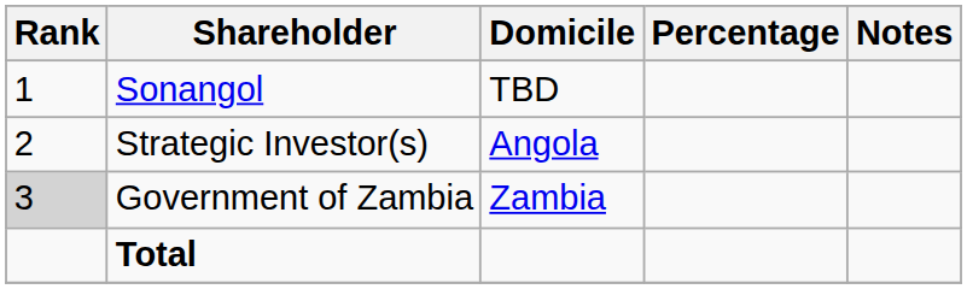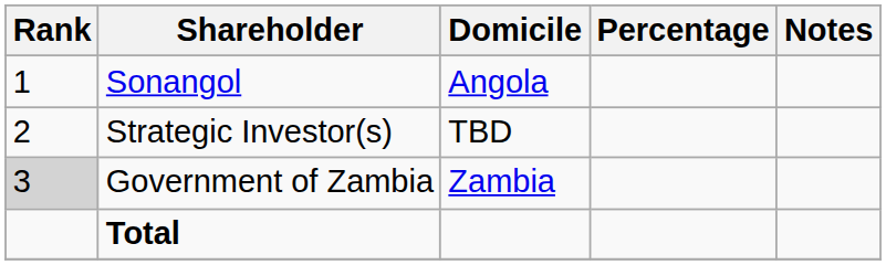Sonangol | Domicile: TBD -> Angola
Strategic Investor(s) | Domicile: Angola -> TBD
